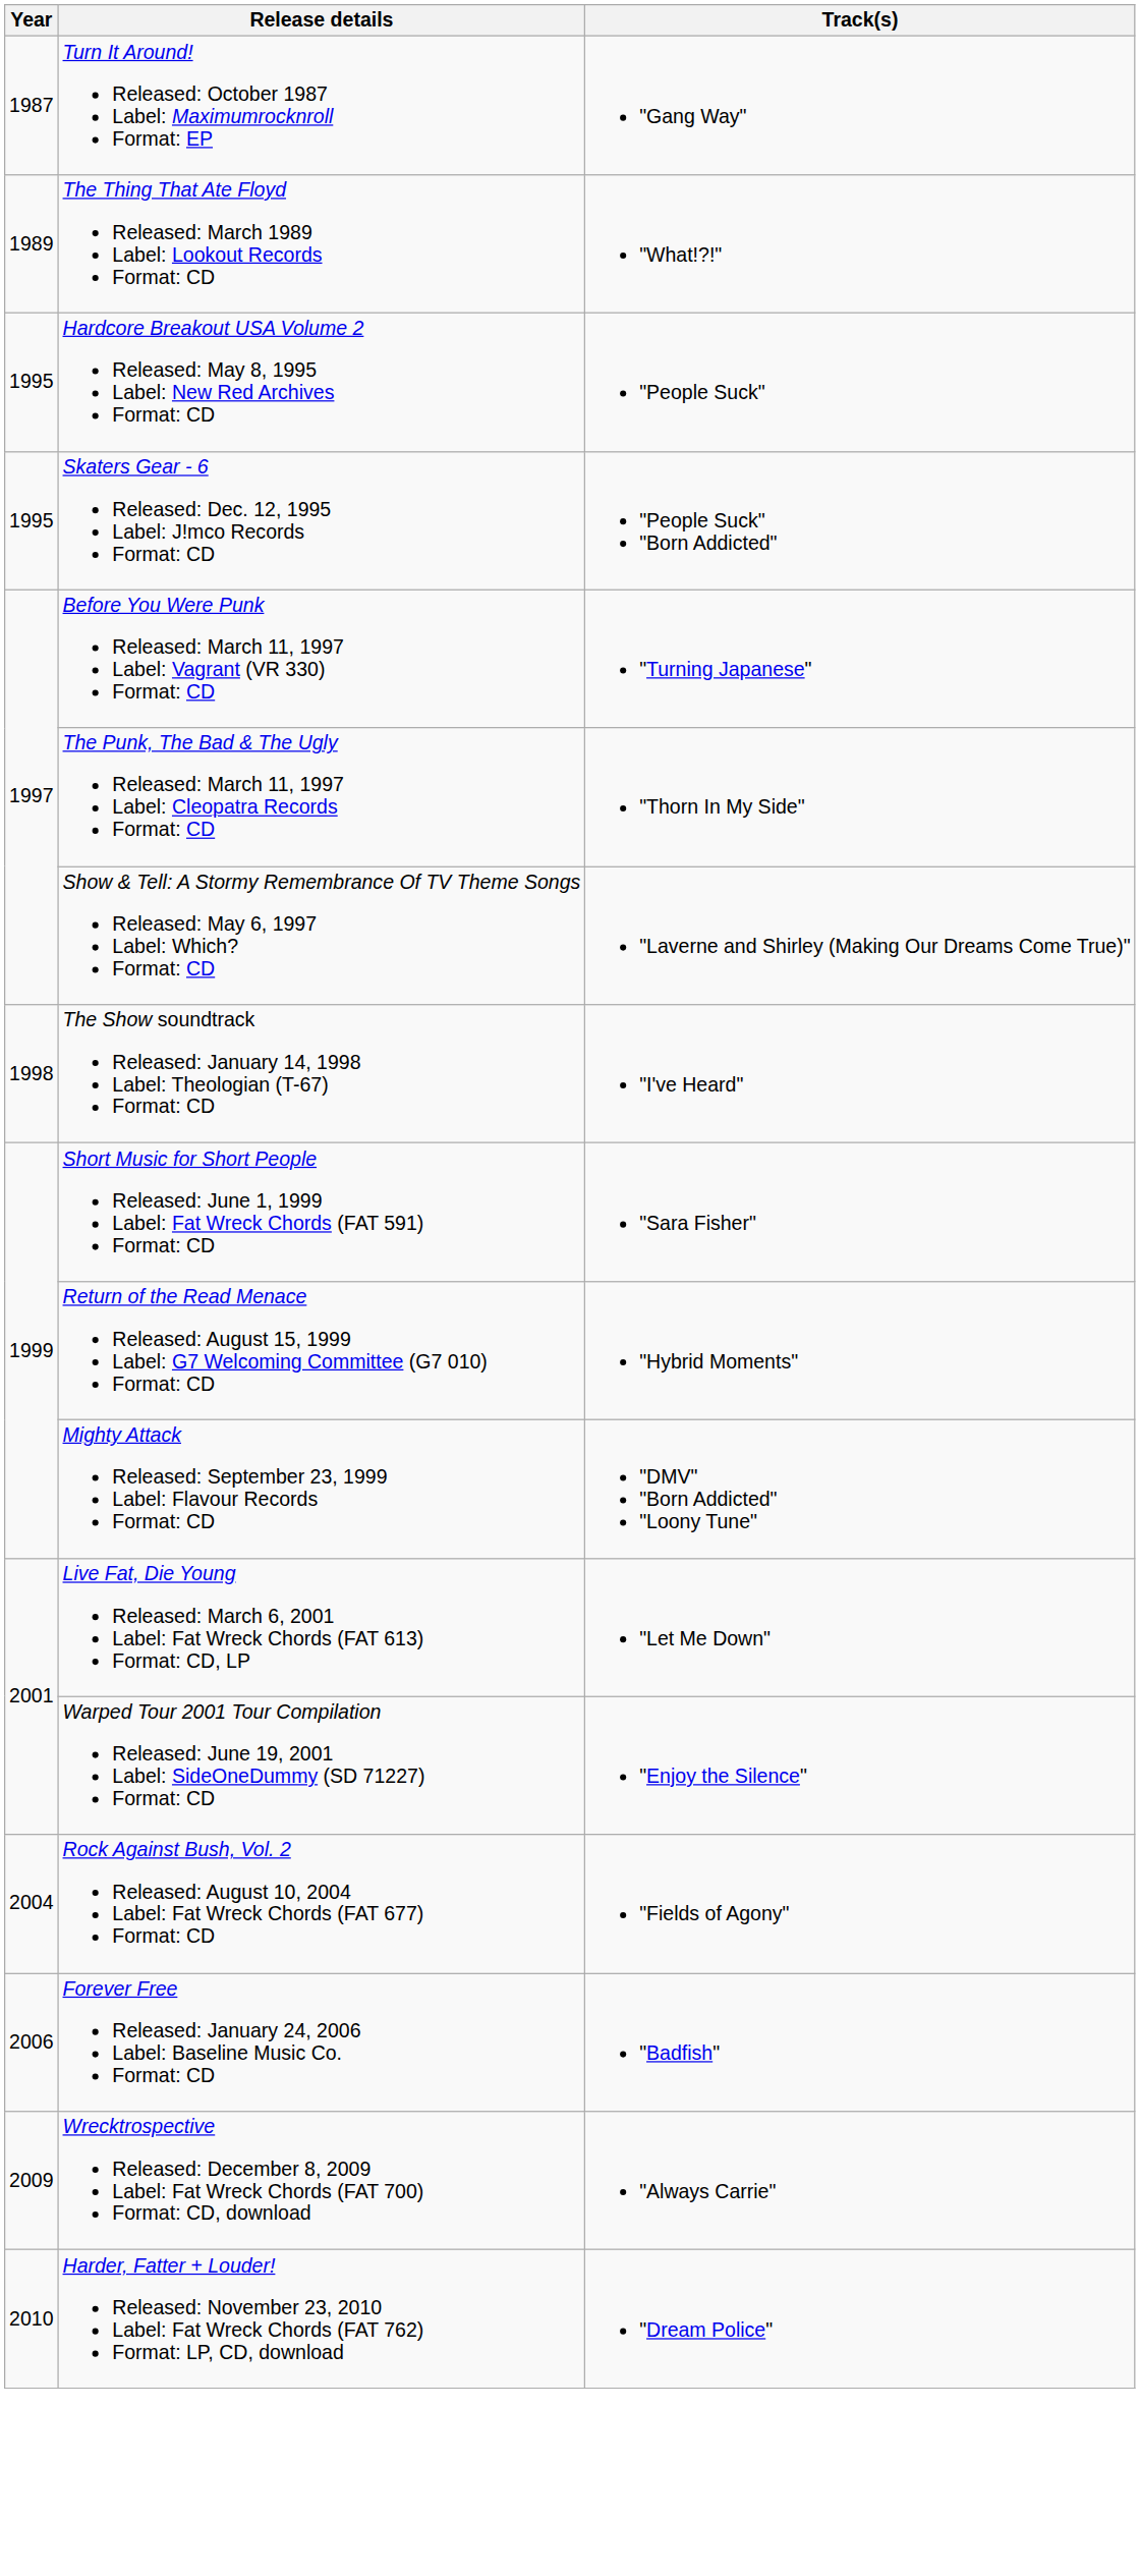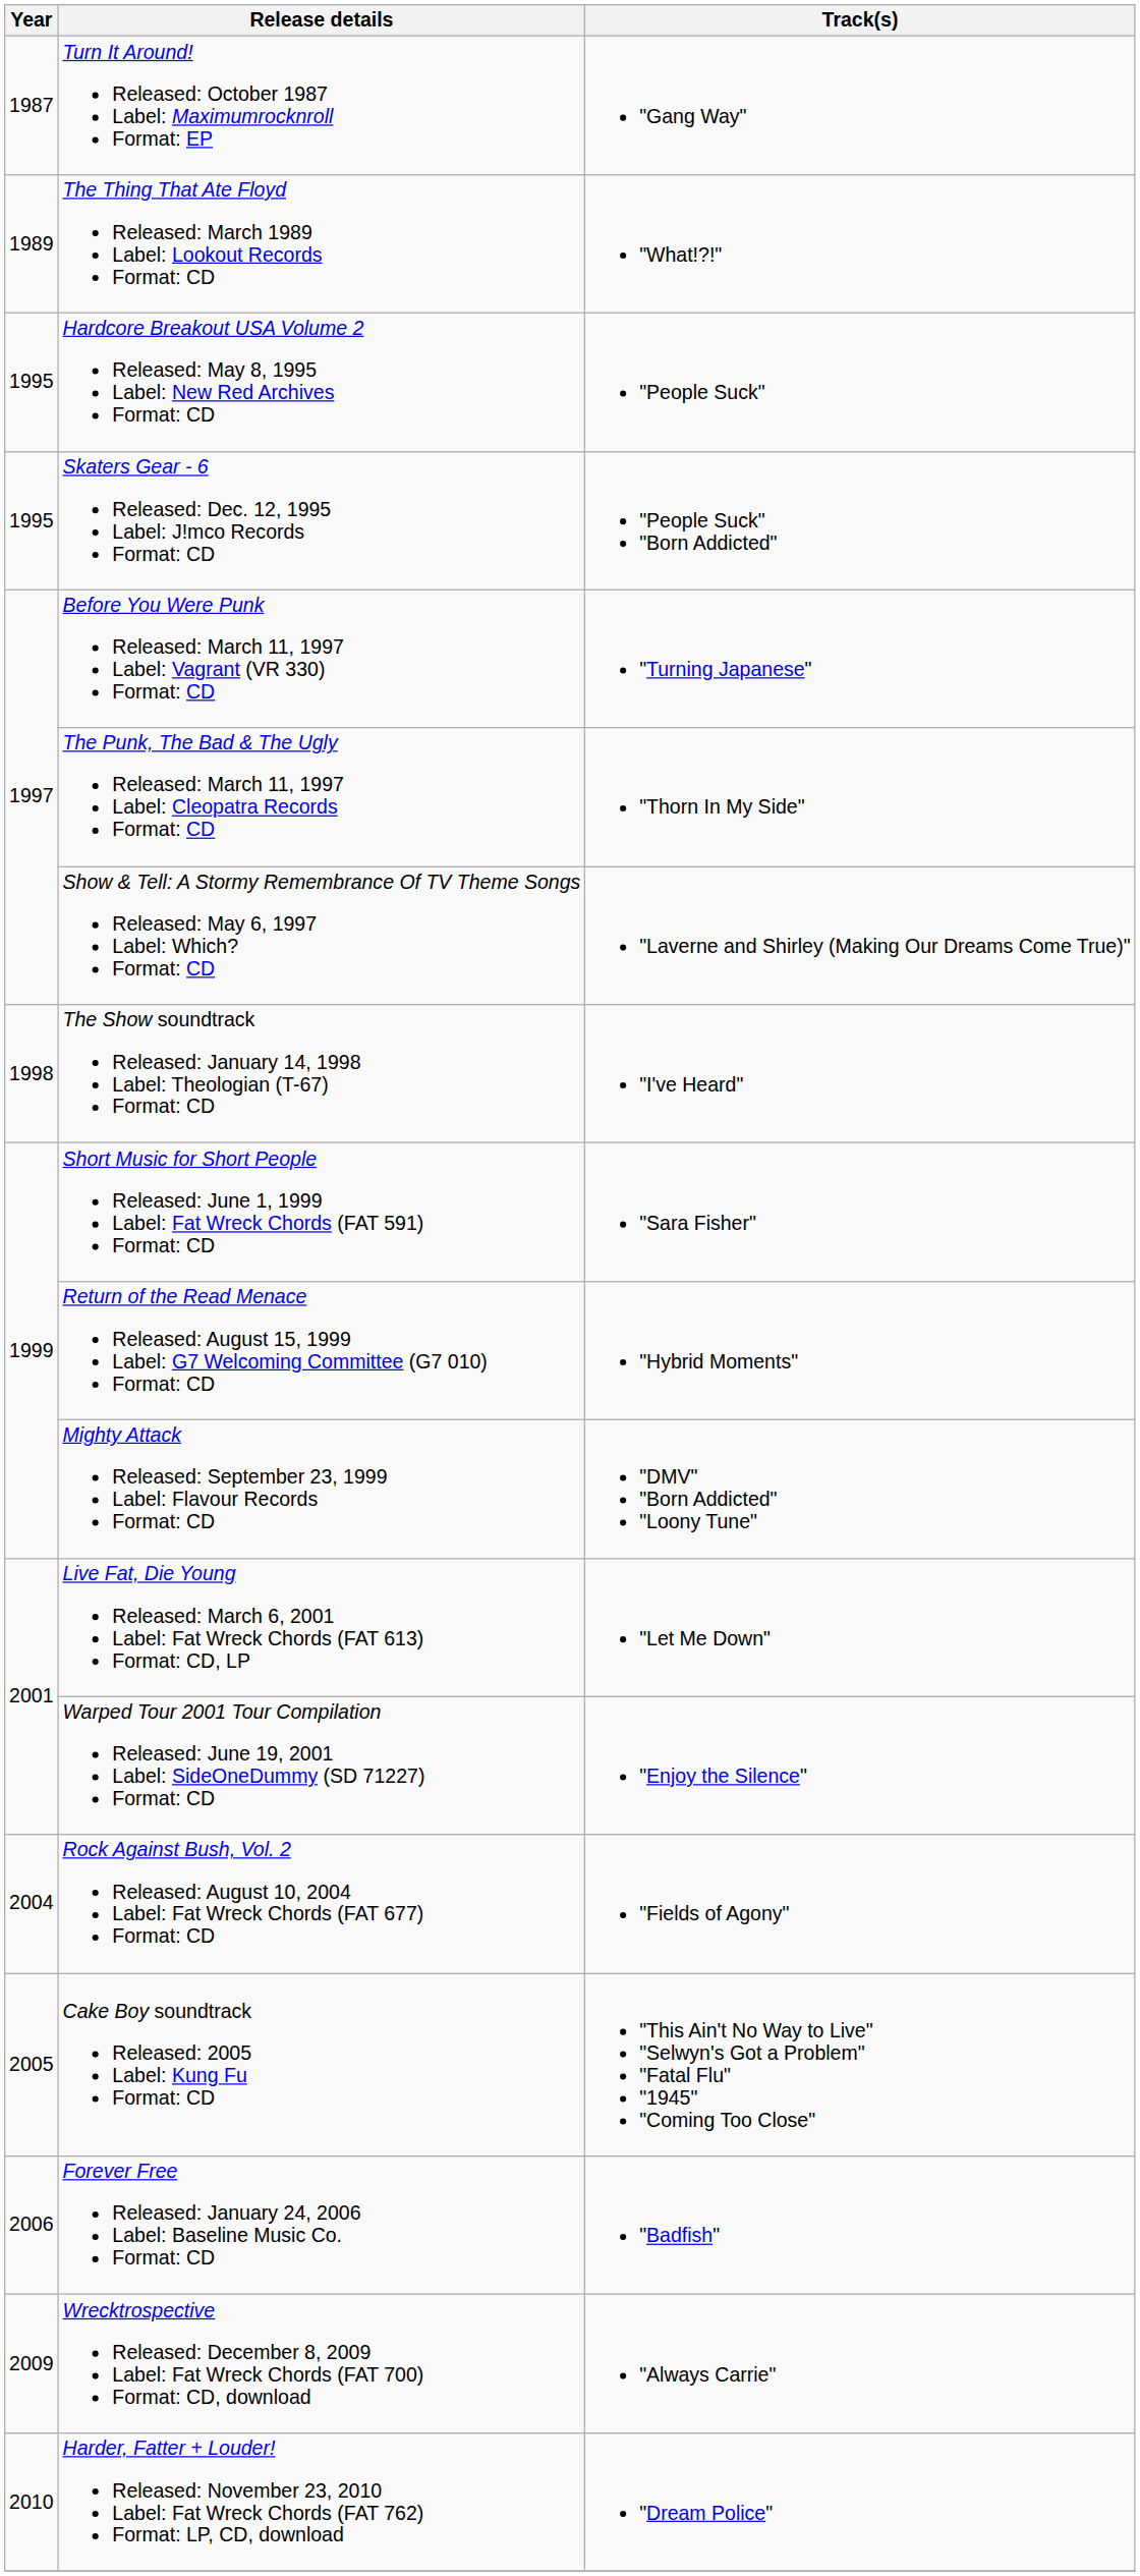+ row: 2005 | Cake Boy soundtrack Released: 2005 Label: Kung Fu Format: CD | "This Ain't No Way to Live" "Selwyn's Got a Problem" "Fatal Flu" "1945" "Coming Too Close"
